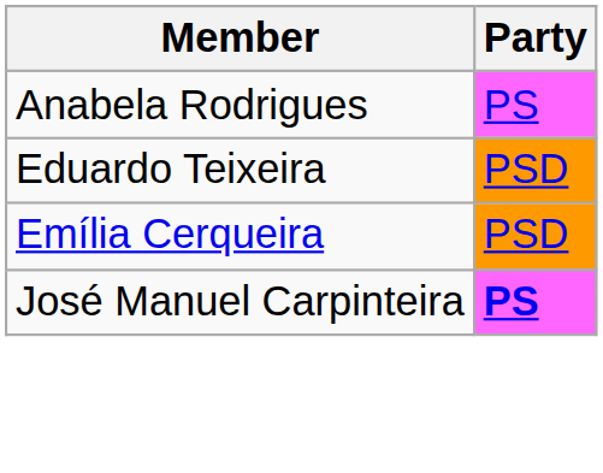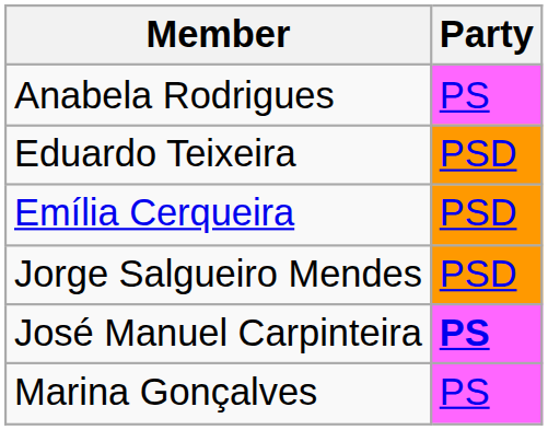+ row: Jorge Salgueiro Mendes | PSD
+ row: Marina Gonçalves | PS
